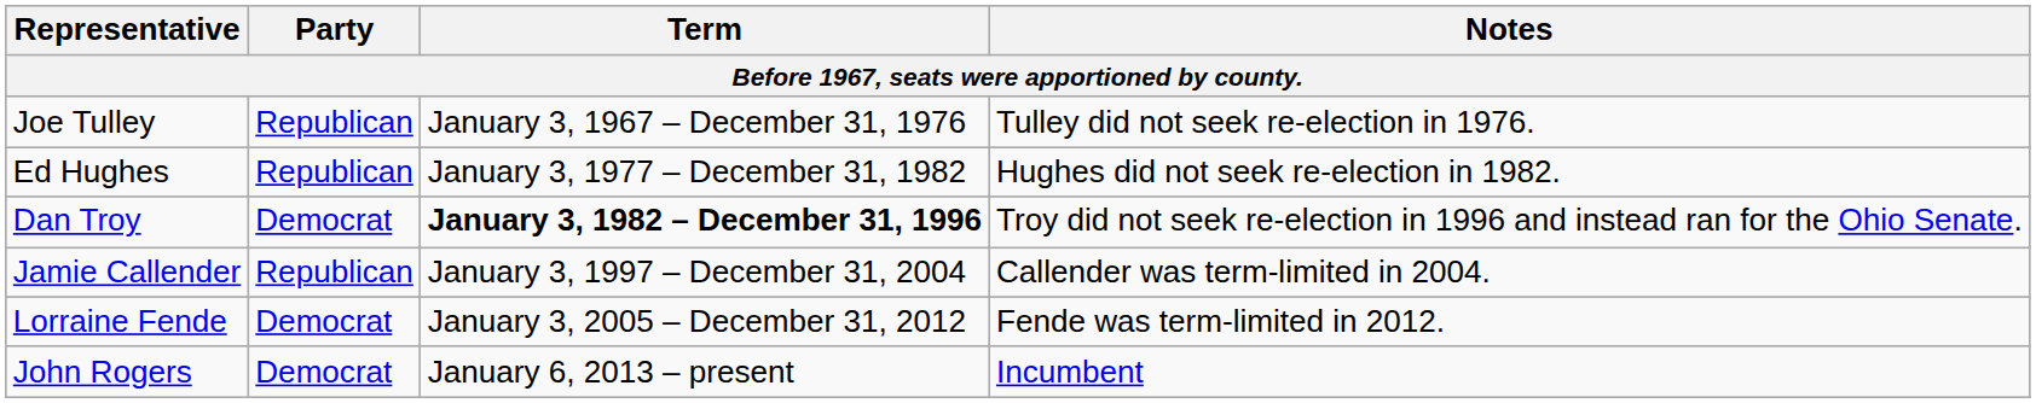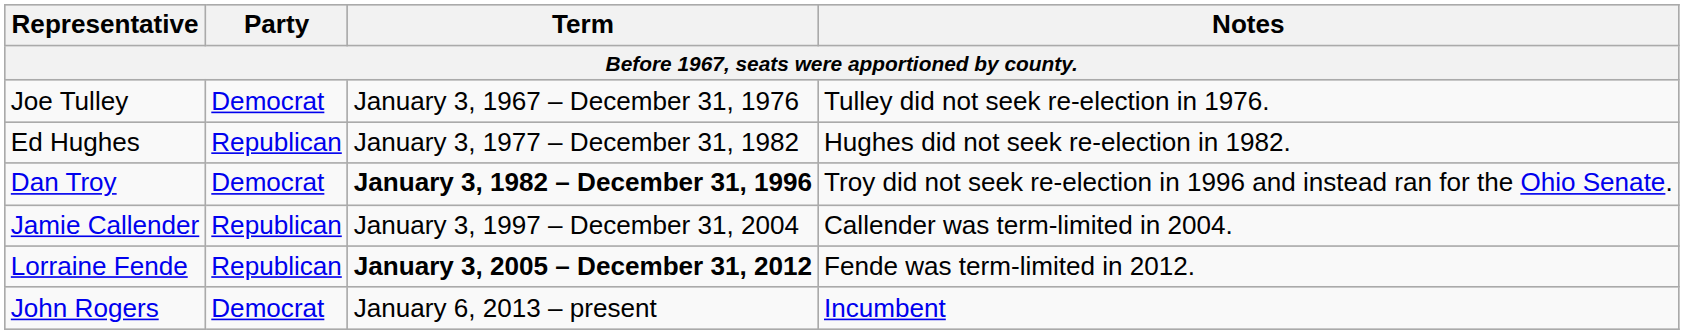Joe Tulley | Party: Republican -> Democrat
Lorraine Fende | Party: Democrat -> Republican
Lorraine Fende | Term: normal -> bold
